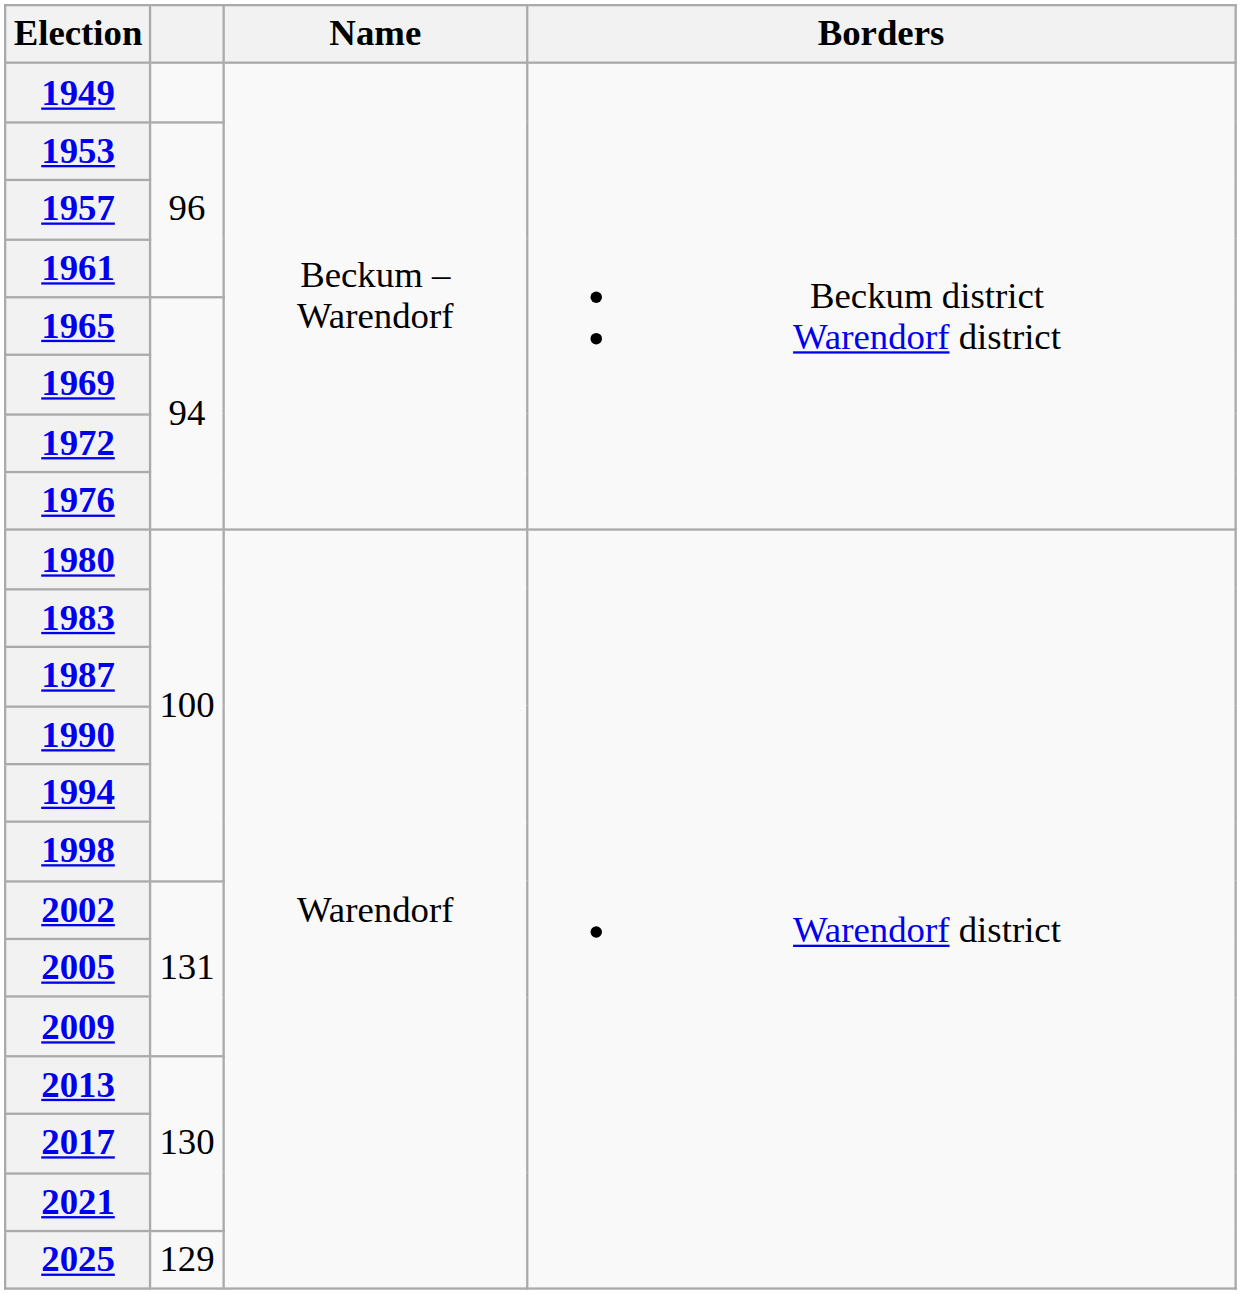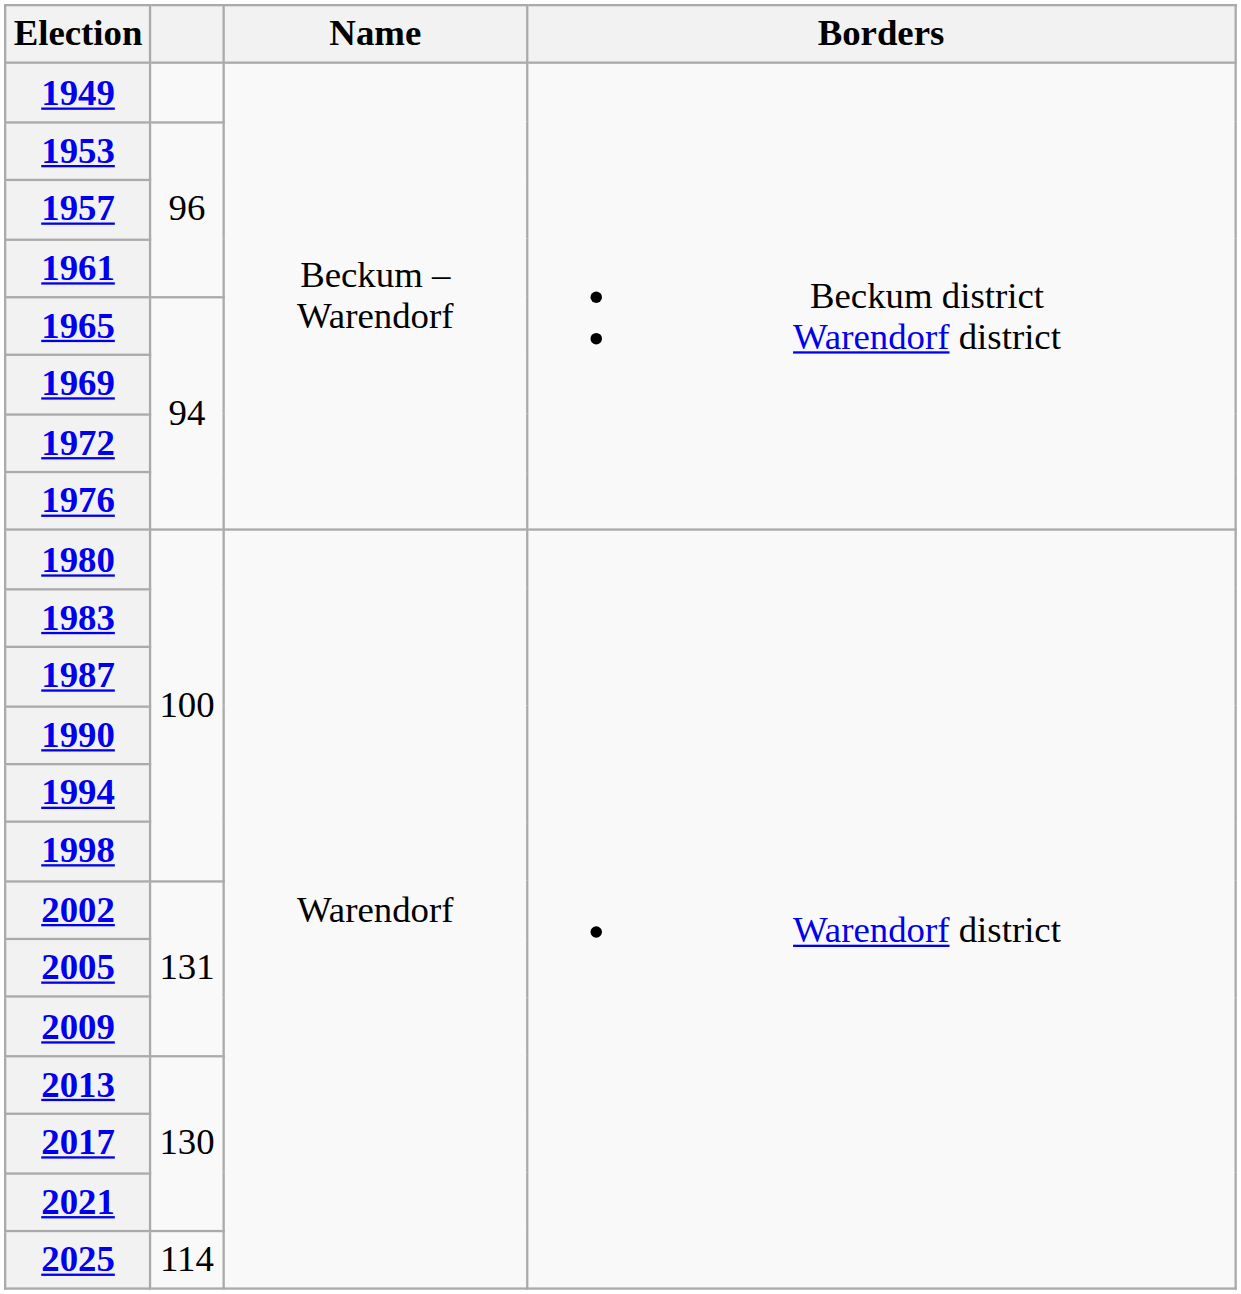2025 | column 2: 129 -> 114
